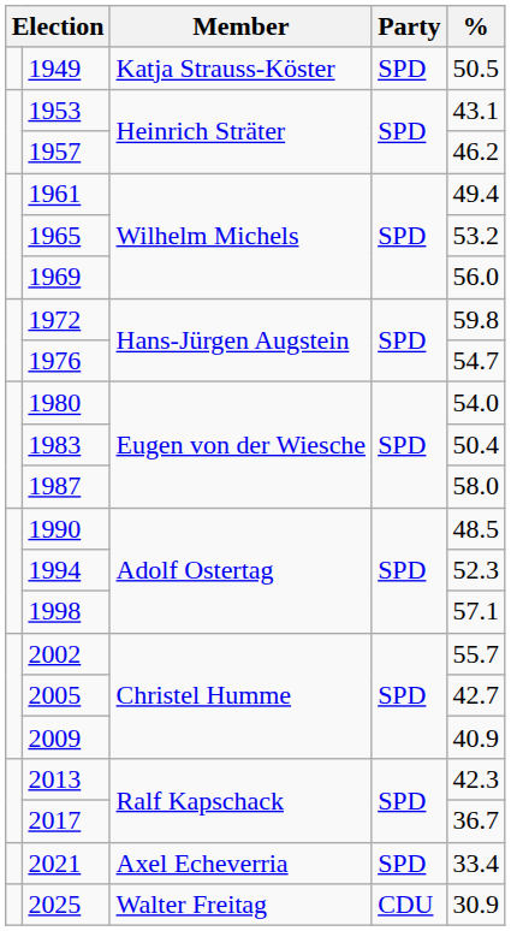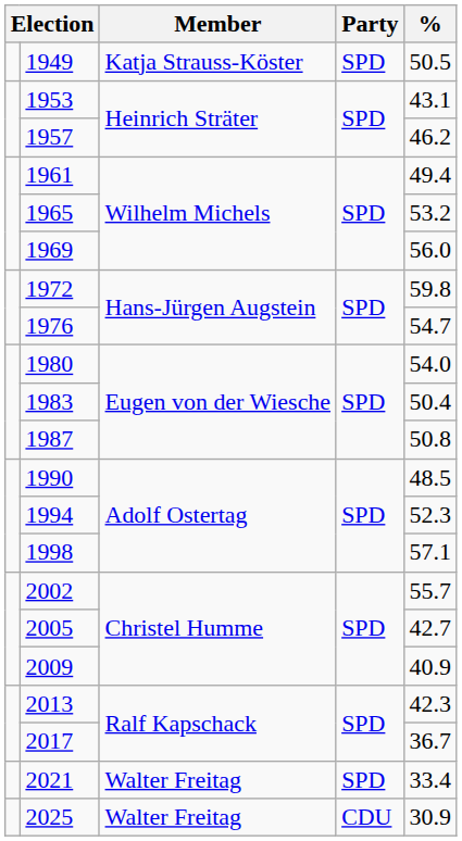1987 | %: 58.0 -> 50.8
2021 | Member: Axel Echeverria -> Walter Freitag
